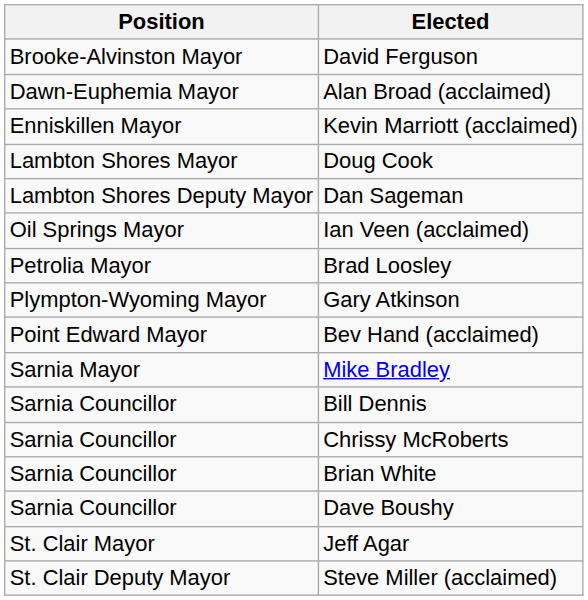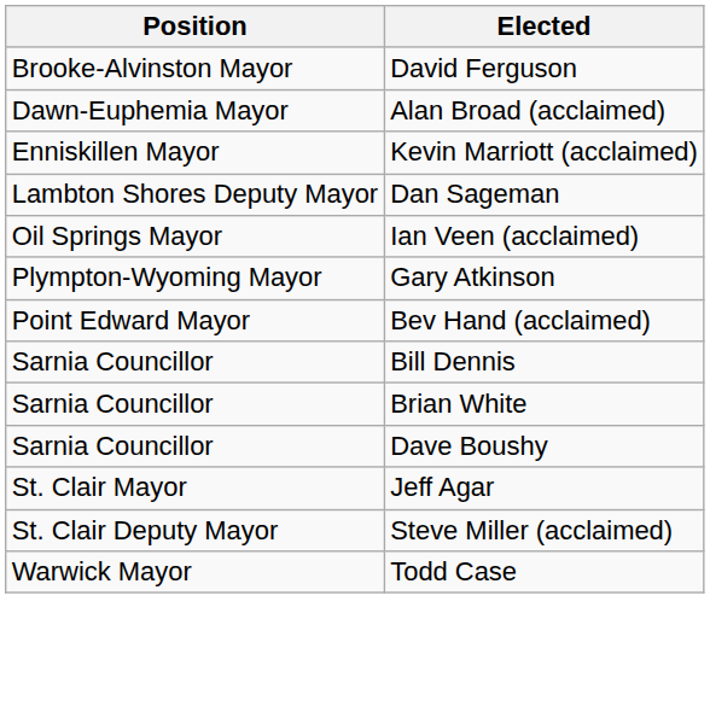- row: Lambton Shores Mayor | Doug Cook
- row: Petrolia Mayor | Brad Loosley
- row: Sarnia Mayor | Mike Bradley
- row: Sarnia Councillor | Chrissy McRoberts
+ row: Warwick Mayor | Todd Case
